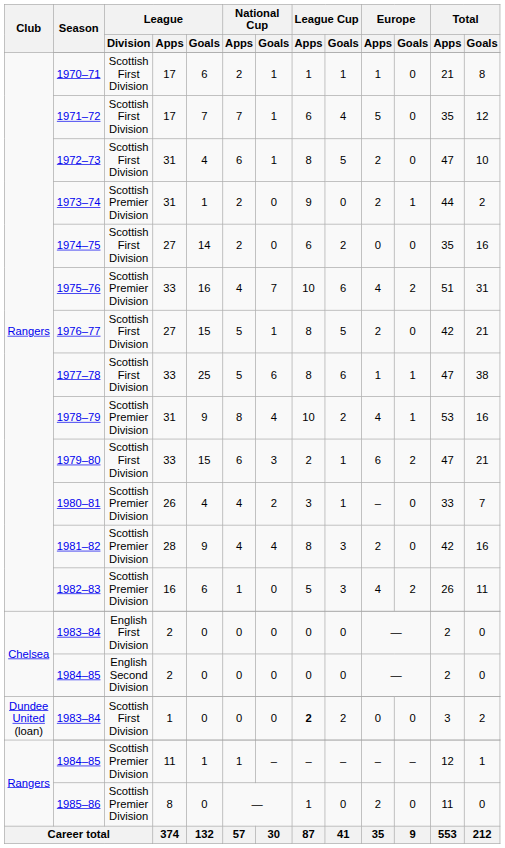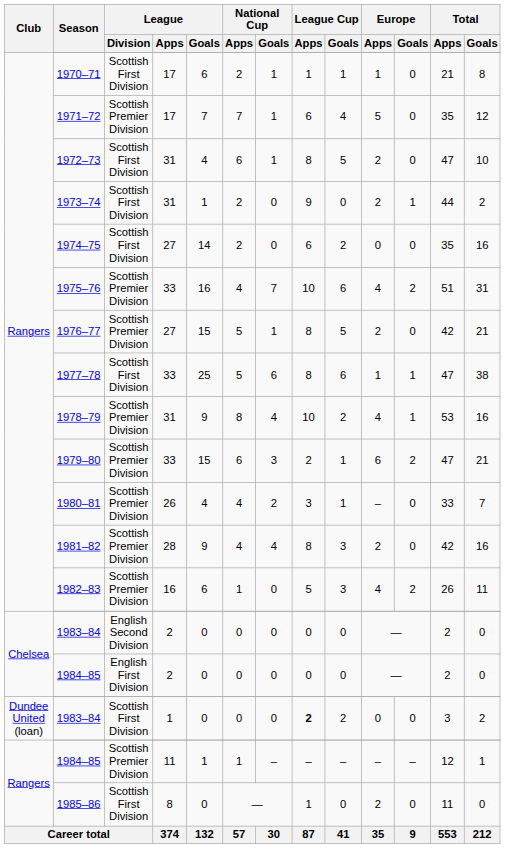1971–72 | League / Division: Scottish First Division -> Scottish Premier Division
1973–74 | League / Division: Scottish Premier Division -> Scottish First Division
1976–77 | League / Division: Scottish First Division -> Scottish Premier Division
1979–80 | League / Division: Scottish First Division -> Scottish Premier Division
Chelsea / 1983–84 | League / Division: English First Division -> English Second Division
Chelsea / 1984–85 | League / Division: English Second Division -> English First Division
1985–86 | League / Division: Scottish Premier Division -> Scottish First Division
